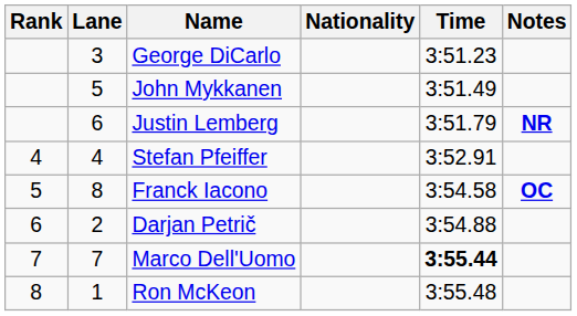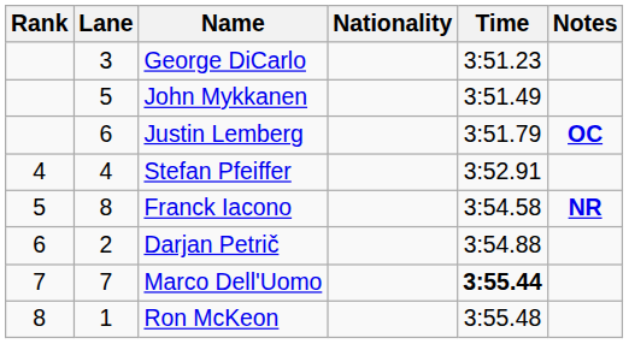Justin Lemberg | Notes: NR -> OC
Franck Iacono | Notes: OC -> NR
